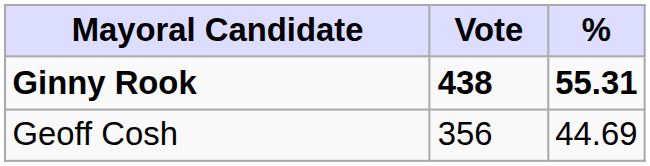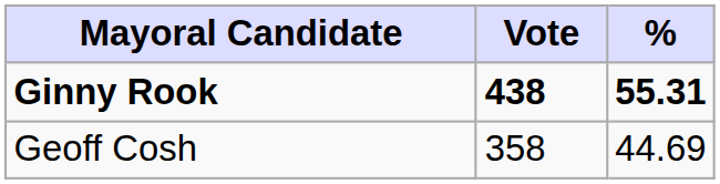Geoff Cosh | Vote: 356 -> 358
